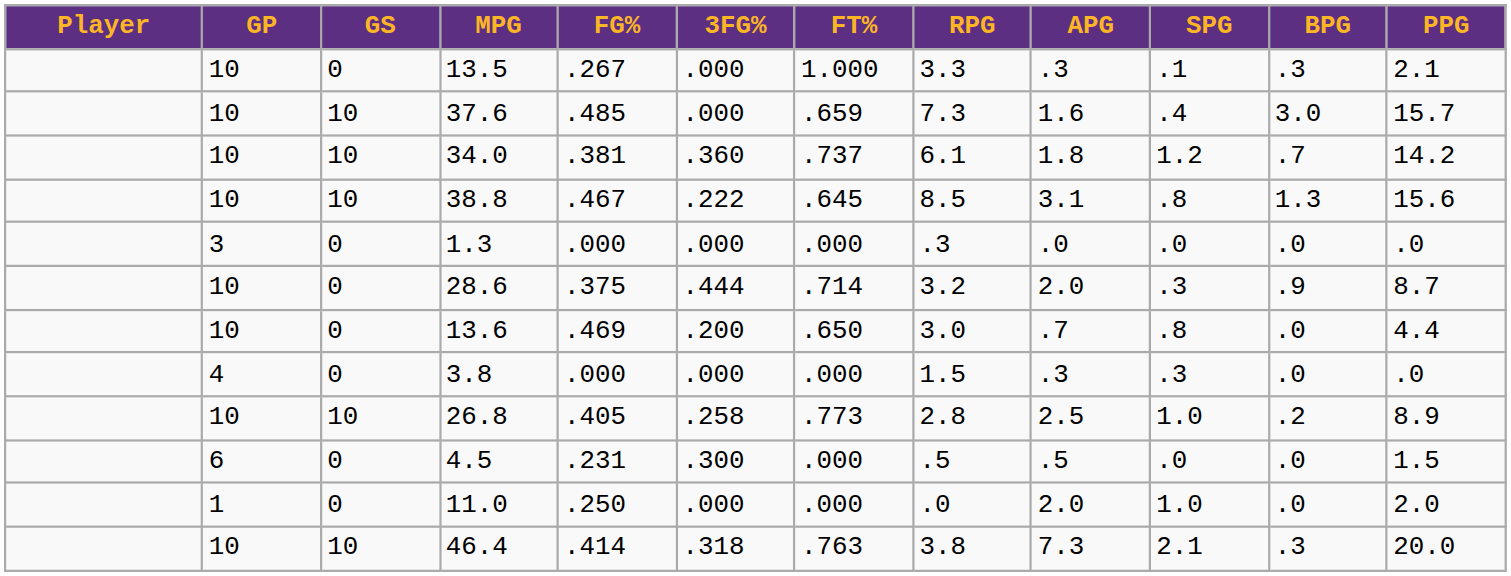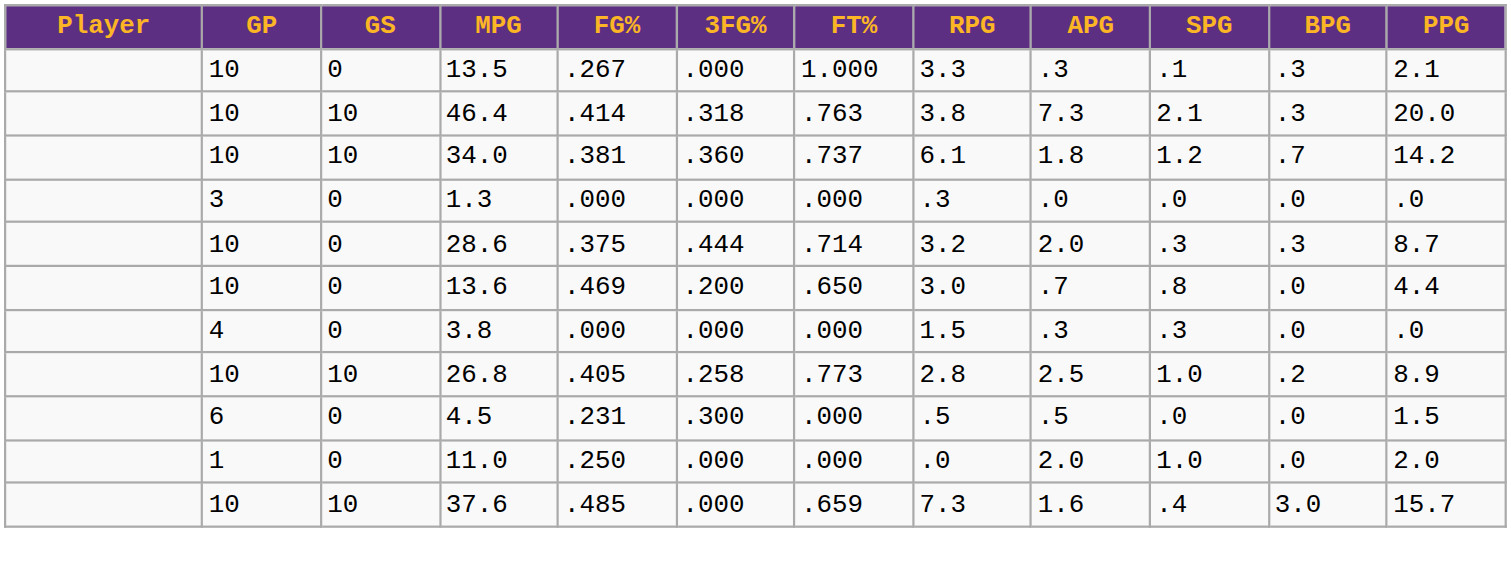rows swapped: 37.6 <-> 46.4
- row: 10 | 10 | 38.8 | .467 | .222 | .645 | 8.5 | 3.1 | .8 | 1.3 | 15.6
28.6 | BPG: .9 -> .3
